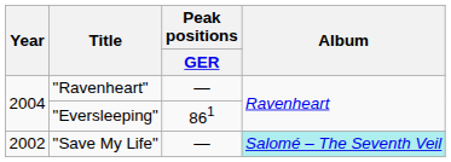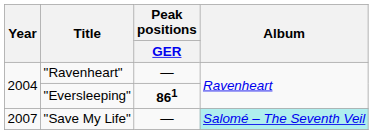"Eversleeping" | Peak positions / GER: normal -> bold
"Save My Life" | Year: 2002 -> 2007
